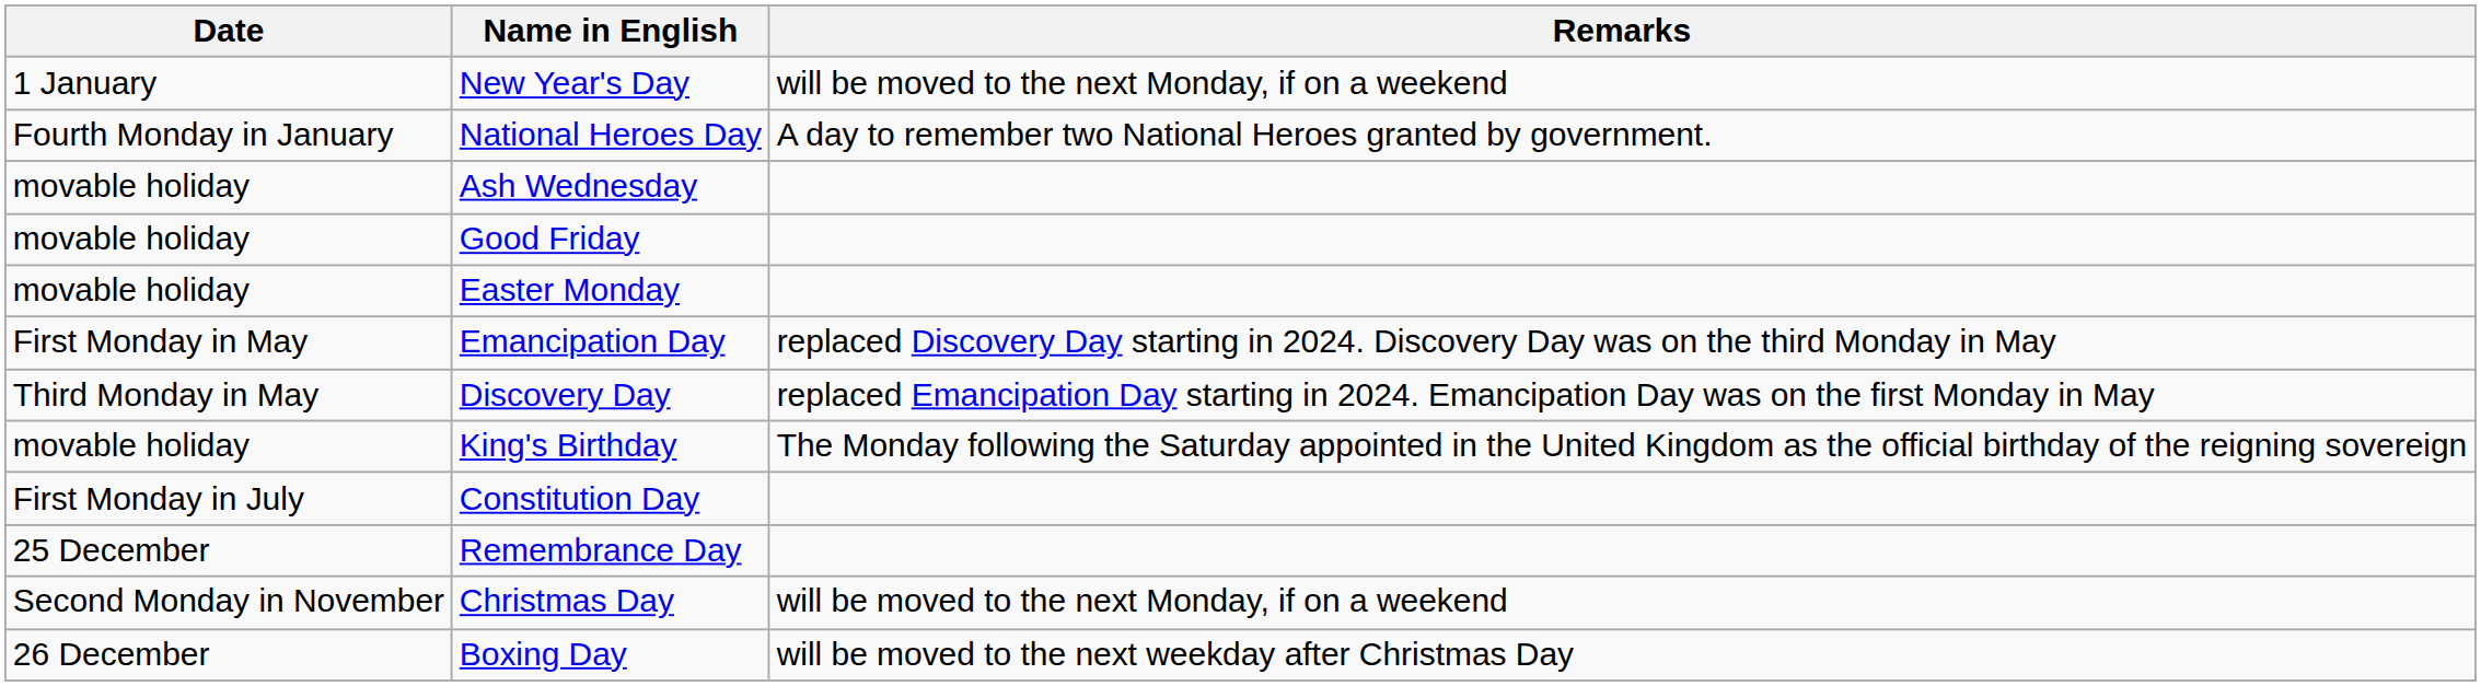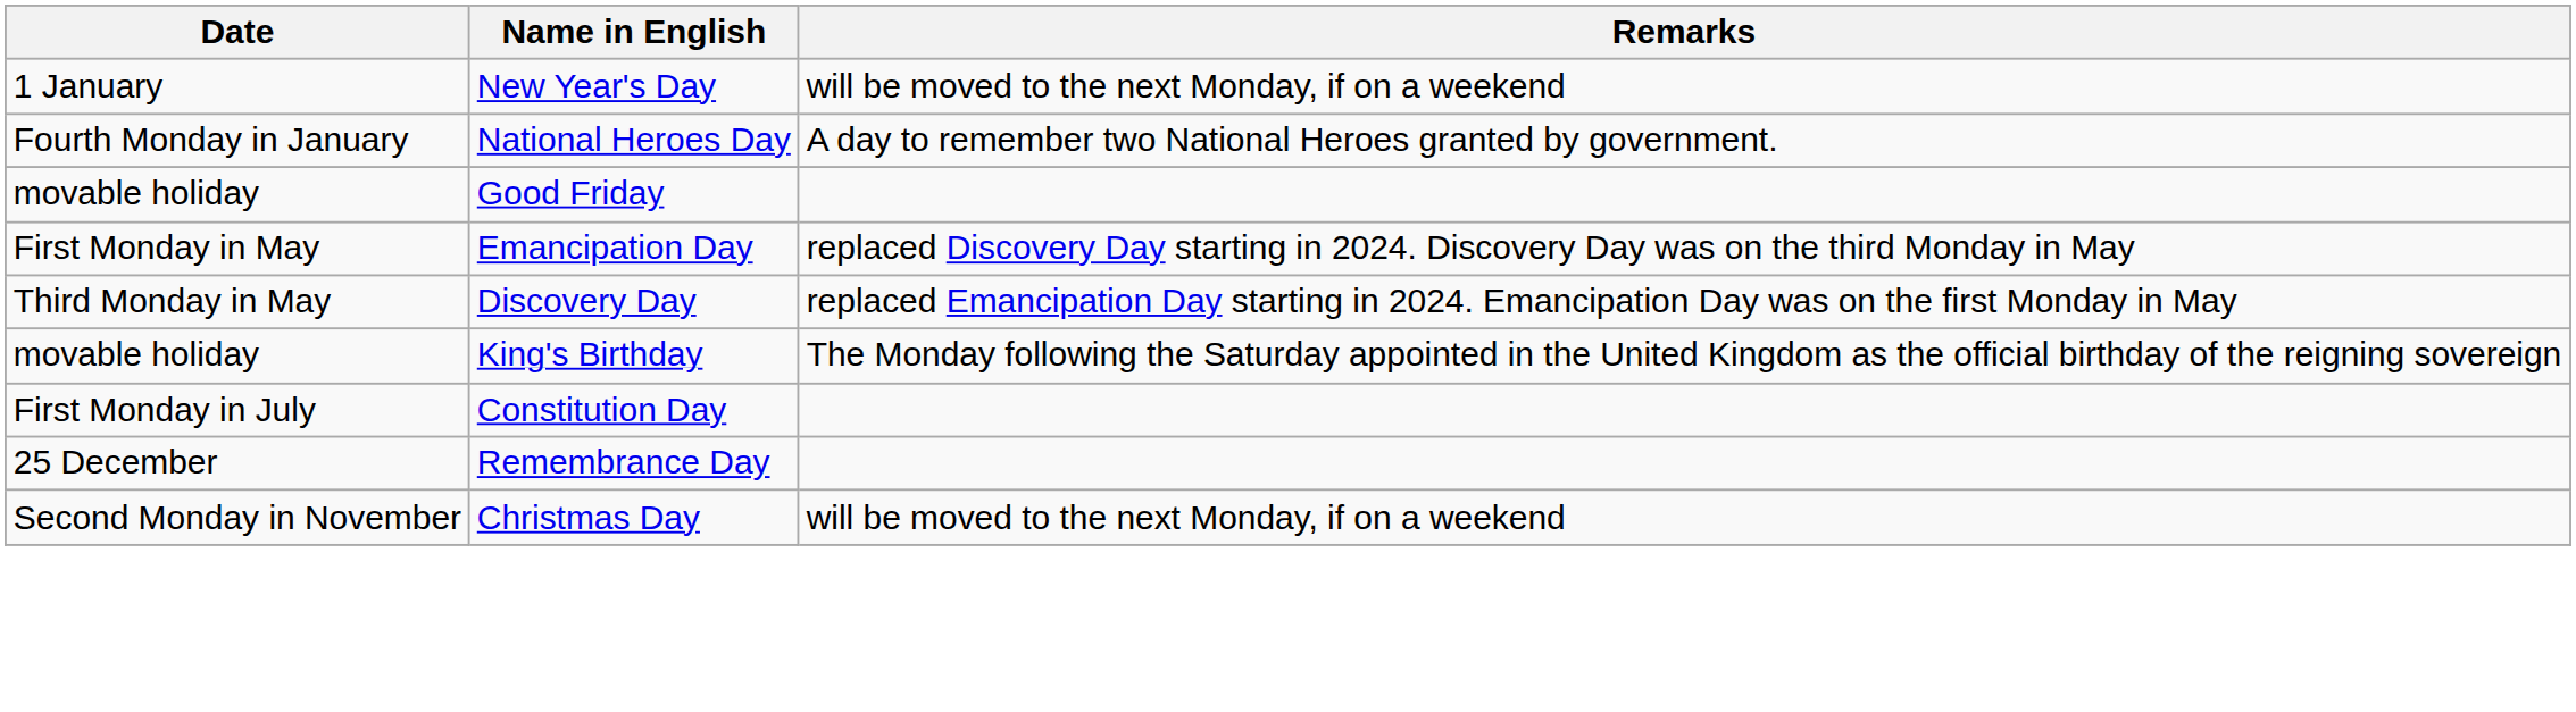- row: movable holiday | Ash Wednesday
- row: movable holiday | Easter Monday
- row: 26 December | Boxing Day | will be moved to the next weekday after Christmas Day
